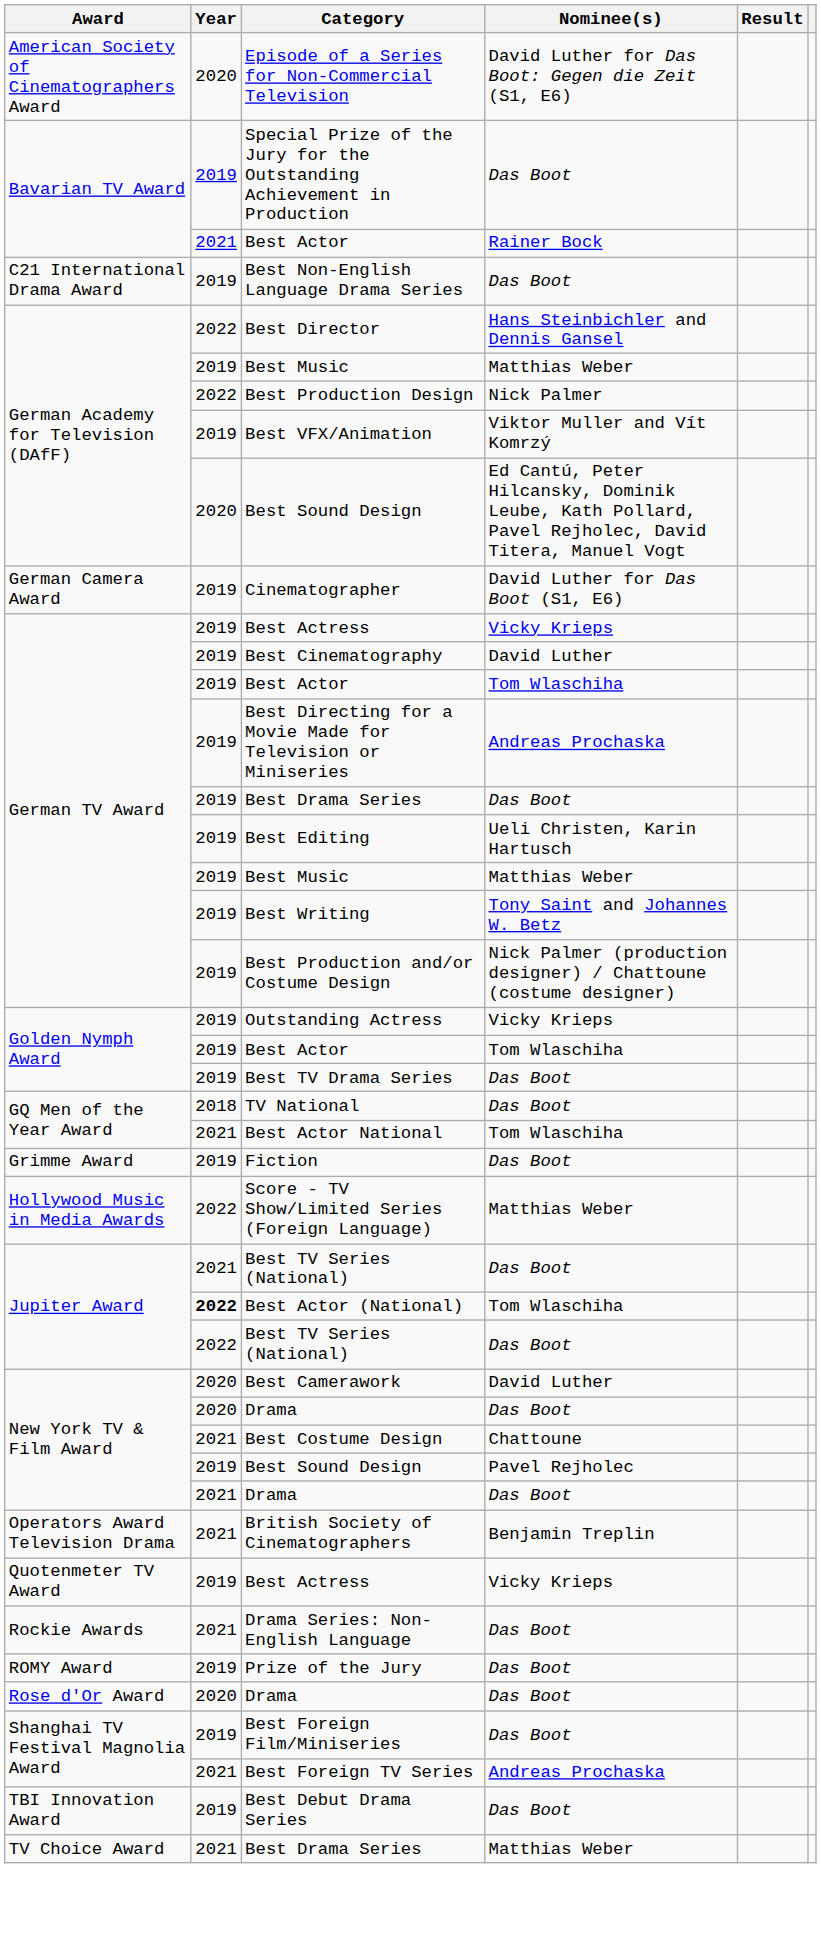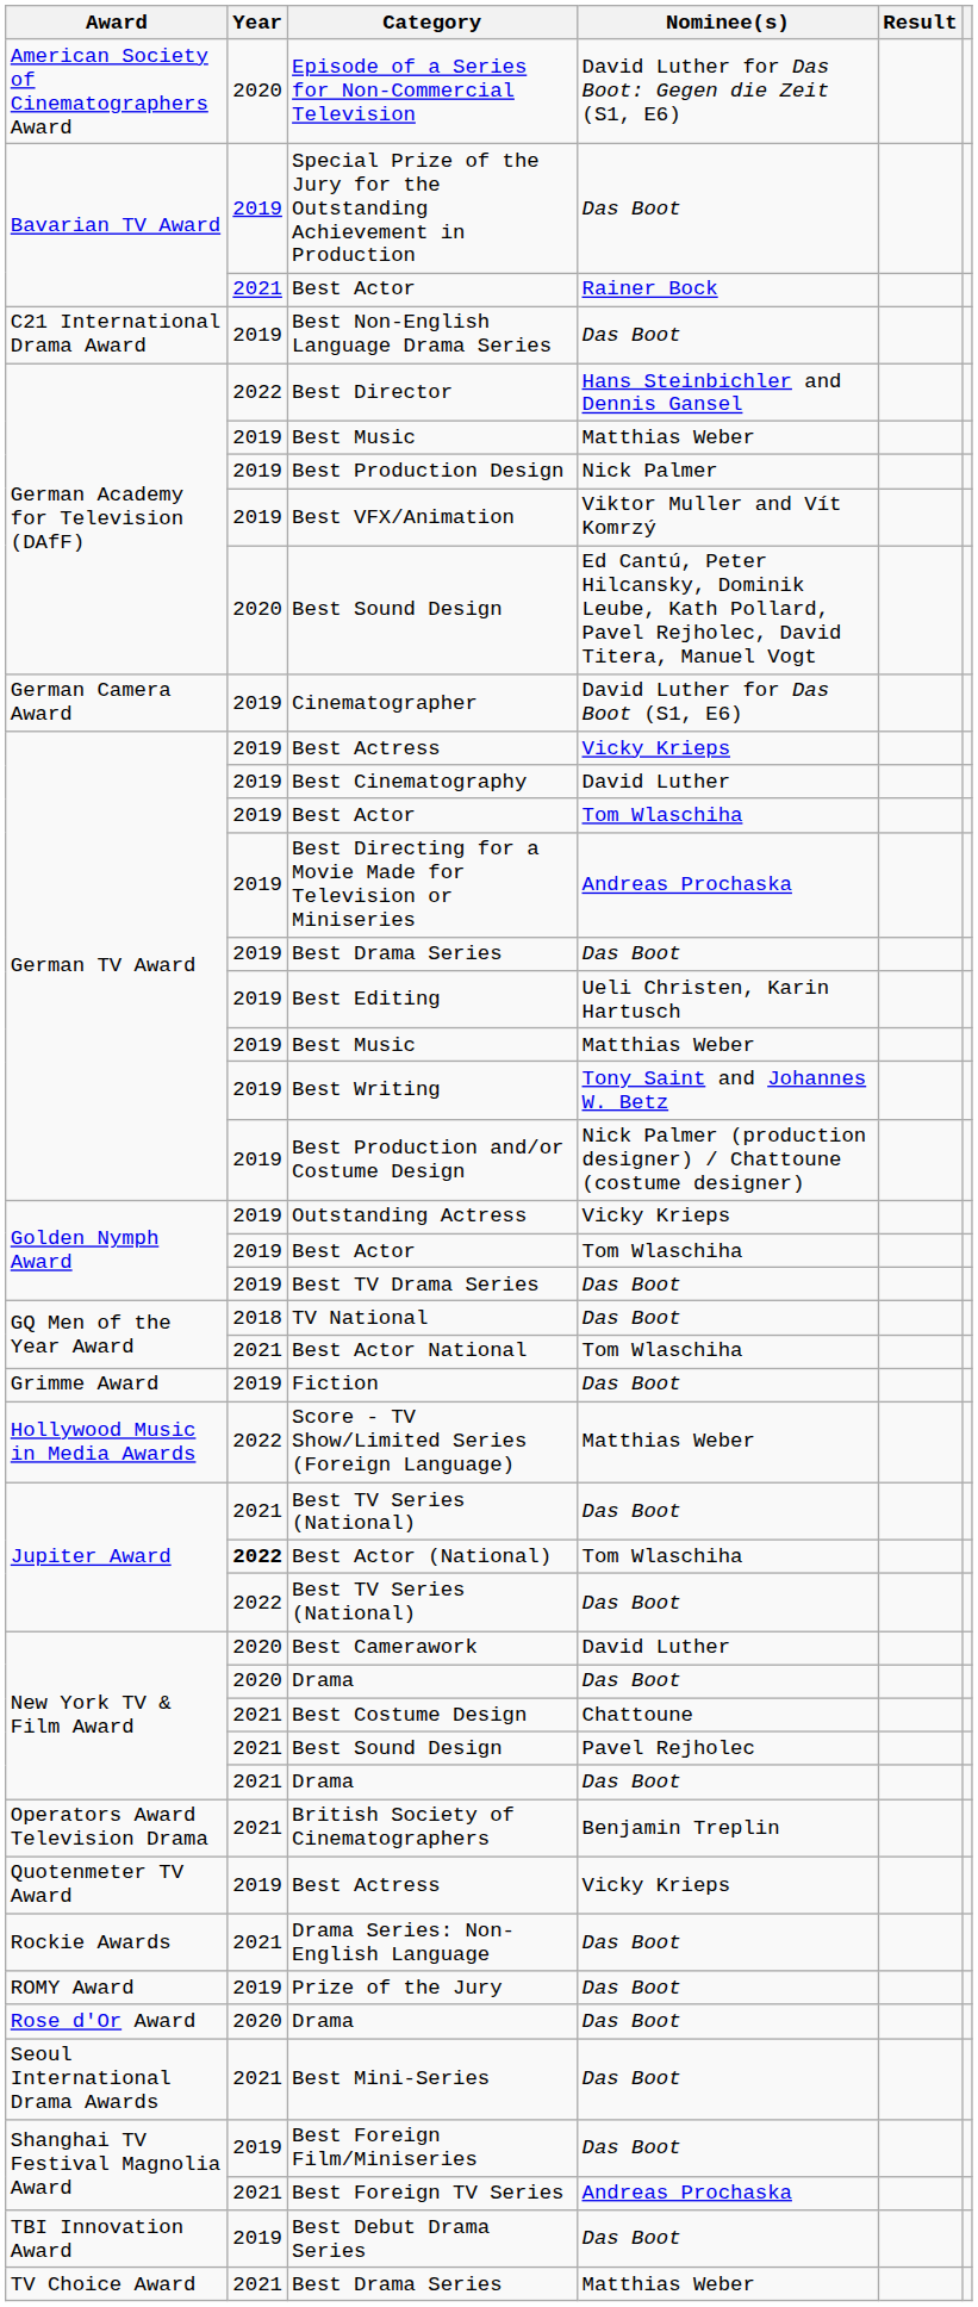Best Production Design | Year: 2022 -> 2019
New York TV & Film Award / Best Sound Design | Year: 2019 -> 2021
+ row: Seoul International Drama Awards | 2021 | Best Mini-Series | Das Boot
